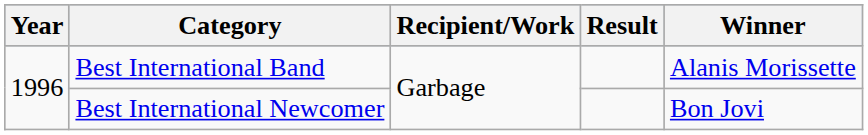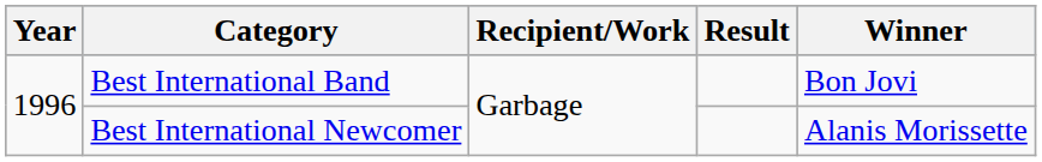Best International Band | Winner: Alanis Morissette -> Bon Jovi
Best International Newcomer | Winner: Bon Jovi -> Alanis Morissette
